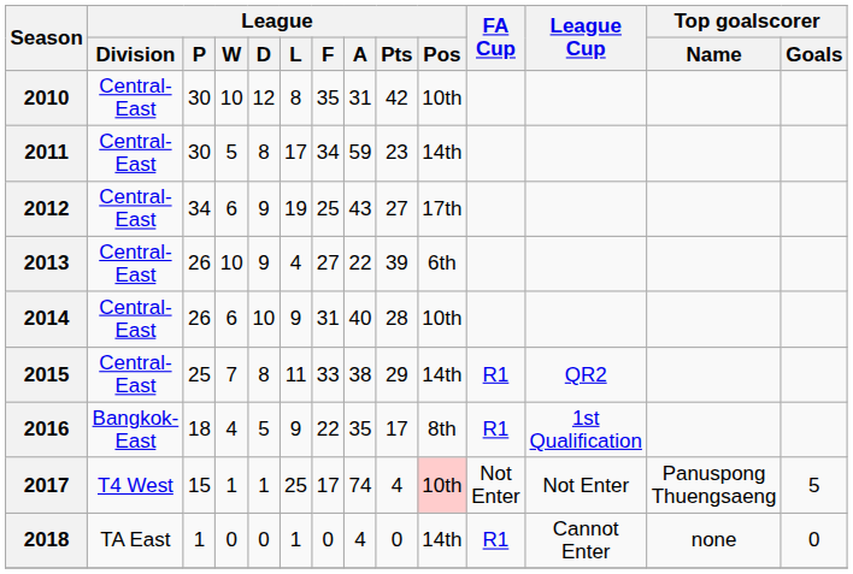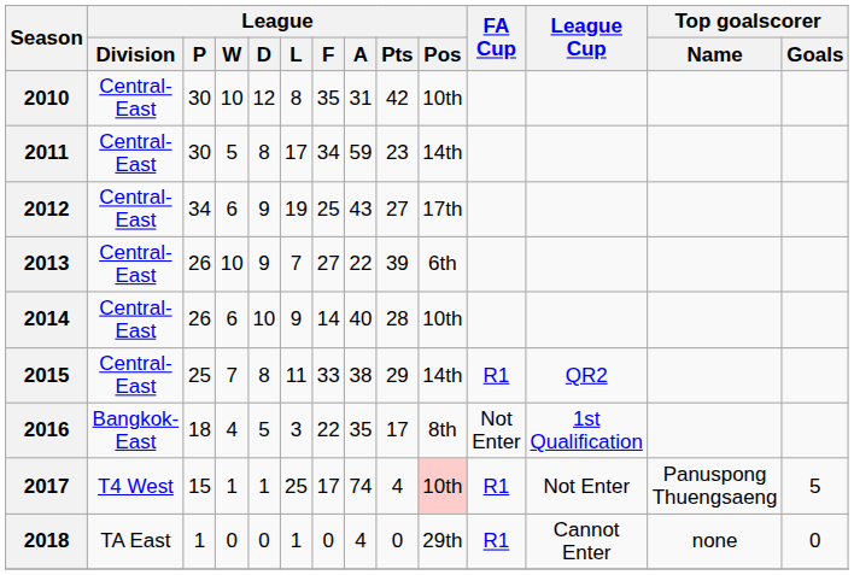2013 | League / L: 4 -> 7
2014 | League / F: 31 -> 14
2016 | League / L: 9 -> 3
2016 | FA Cup: R1 -> Not Enter
2017 | FA Cup: Not Enter -> R1
2018 | League / Pos: 14th -> 29th
